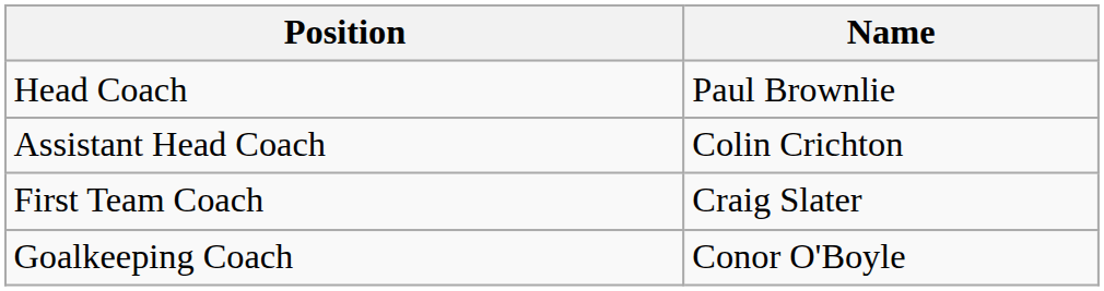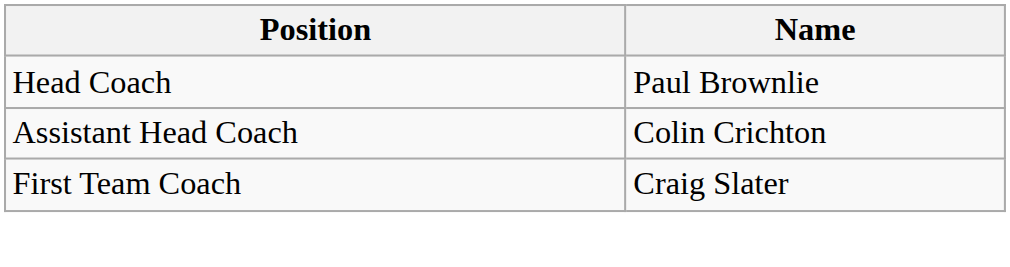- row: Goalkeeping Coach | Conor O'Boyle
